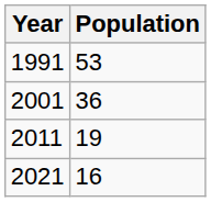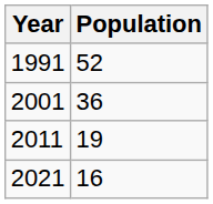1991 | Population: 53 -> 52
